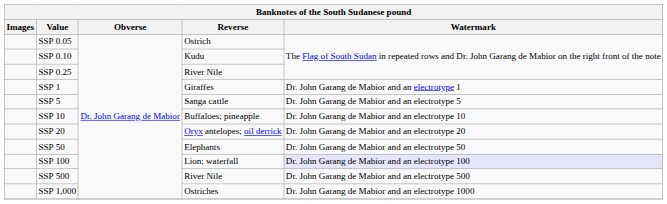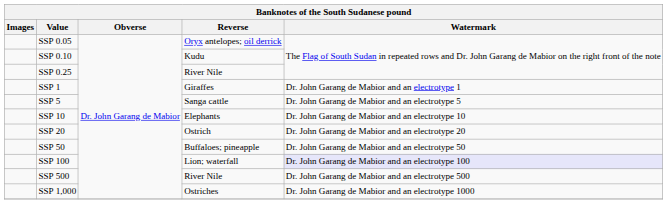SSP 0.05 | Reverse: Ostrich -> Oryx antelopes; oil derrick
SSP 10 | Reverse: Buffaloes; pineapple -> Elephants
SSP 20 | Reverse: Oryx antelopes; oil derrick -> Ostrich
SSP 50 | Reverse: Elephants -> Buffaloes; pineapple
